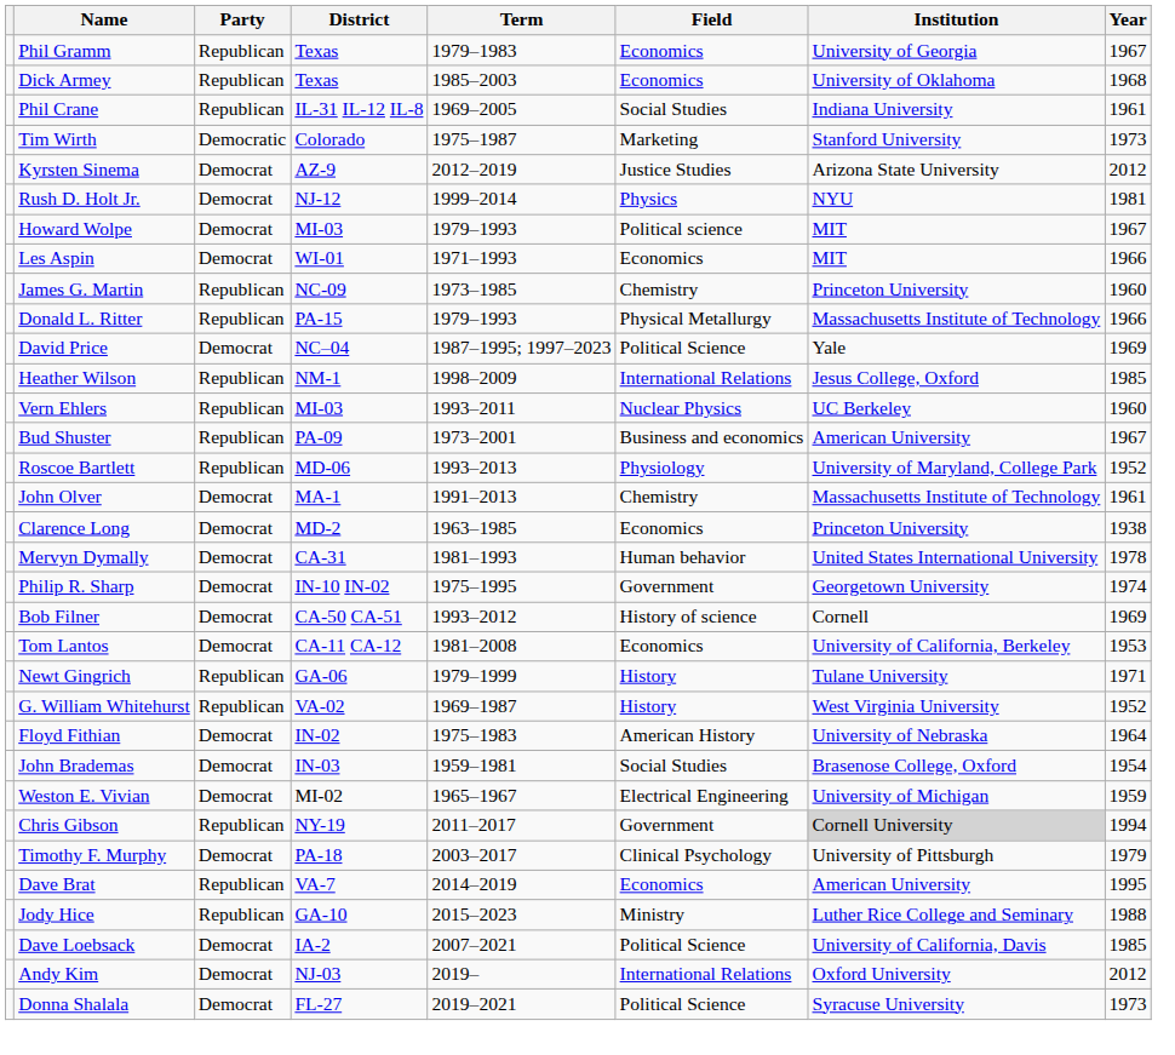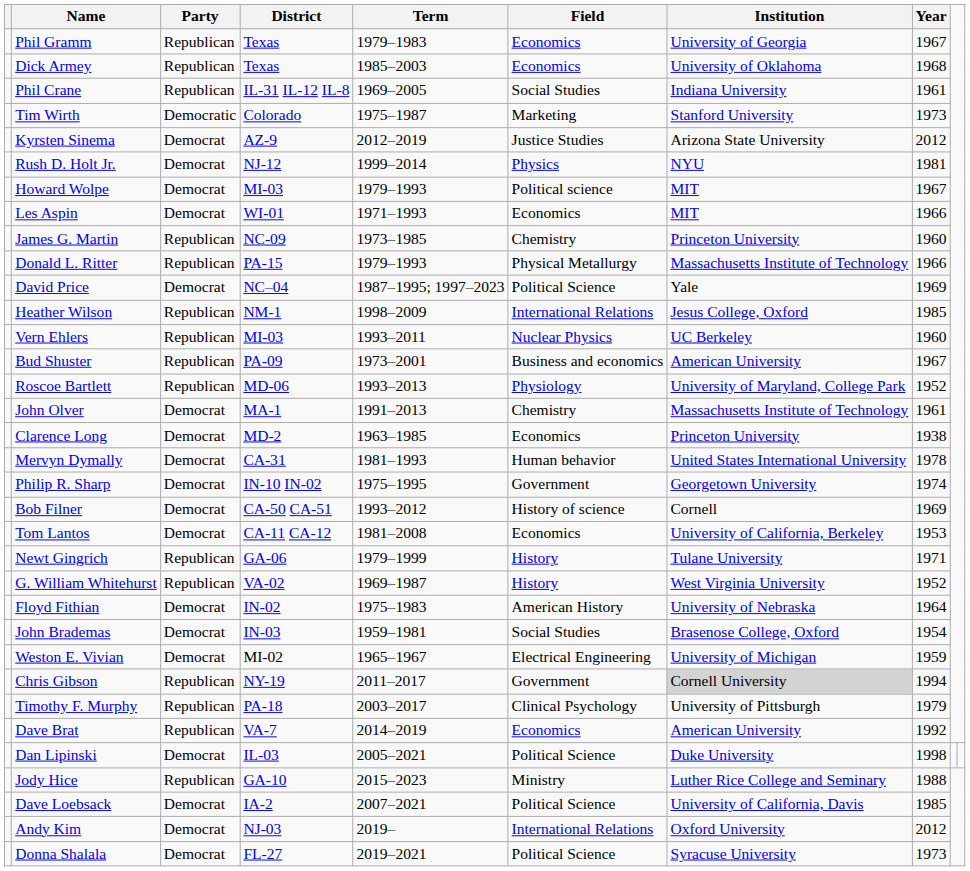Timothy F. Murphy | Party: Democrat -> Republican
Dave Brat | Year: 1995 -> 1992
+ row: Dan Lipinski | Democrat | IL-03 | 2005–2021 | Political Science | Duke University | 1998
